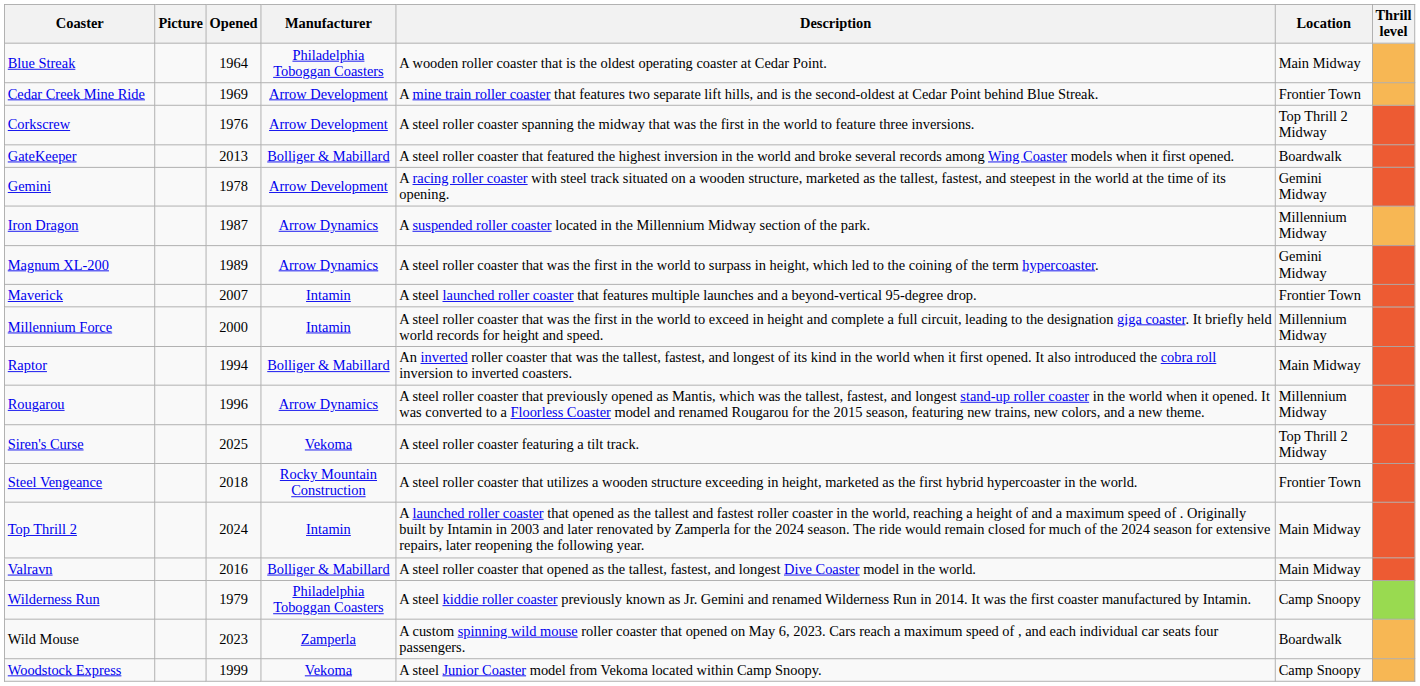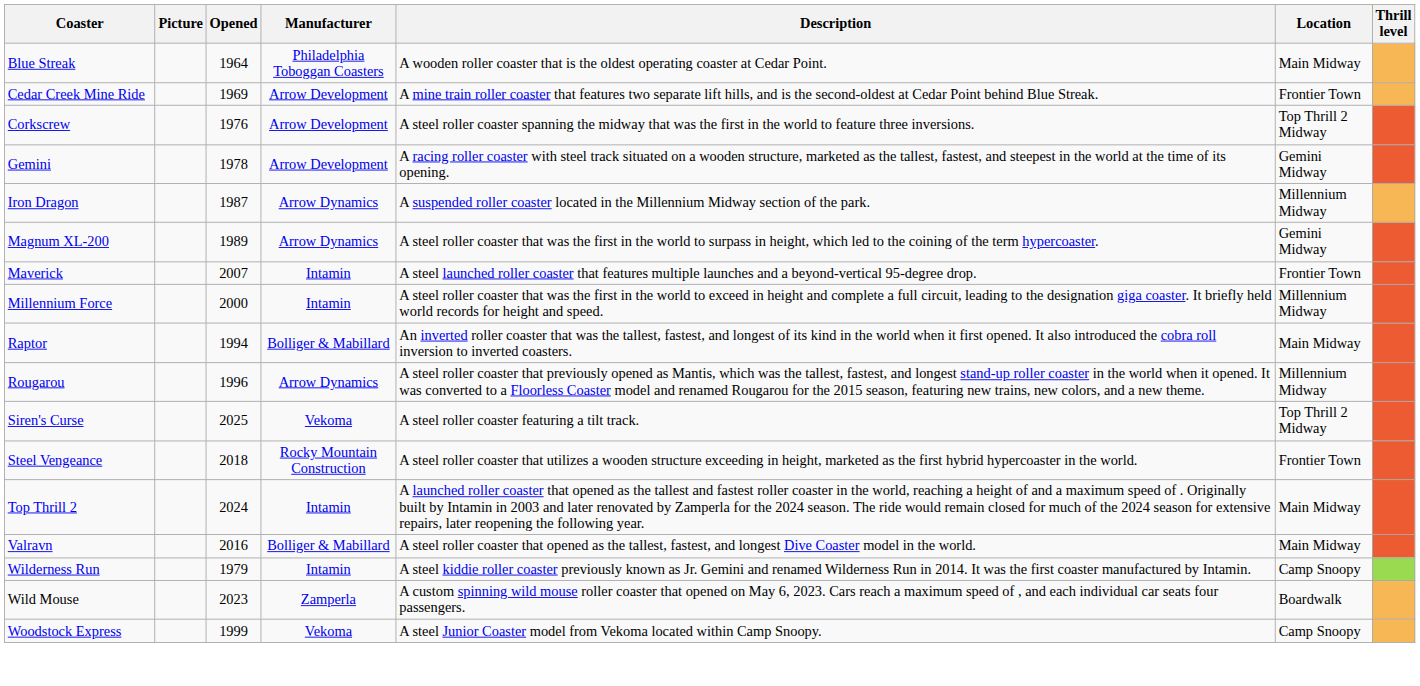- row: GateKeeper | 2013 | Bolliger & Mabillard | A steel roller coaster that featured the highest inversion in the world and broke several records among Wing Coaster models when it first opened. | Boardwalk
Wilderness Run | Manufacturer: Philadelphia Toboggan Coasters -> Intamin
